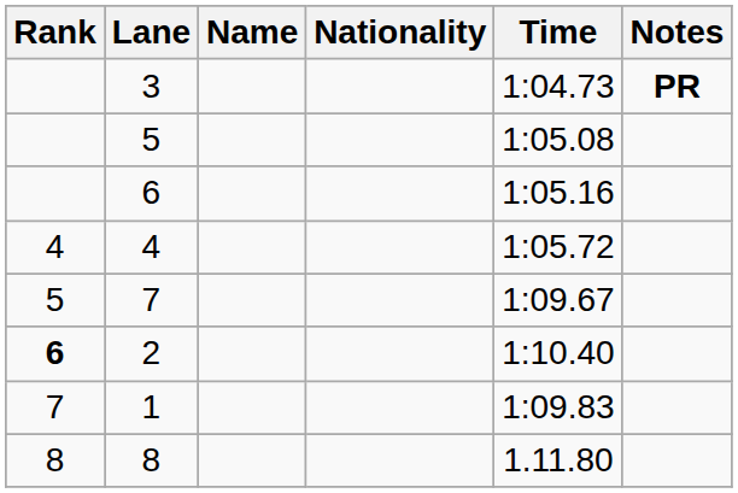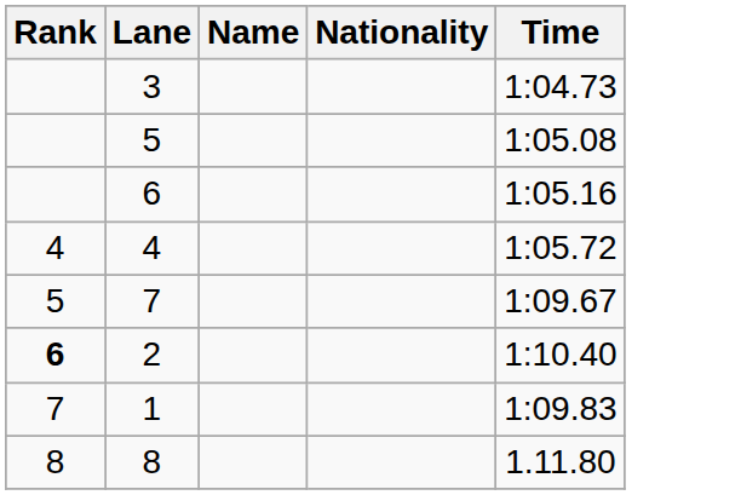- column: Notes | PR
